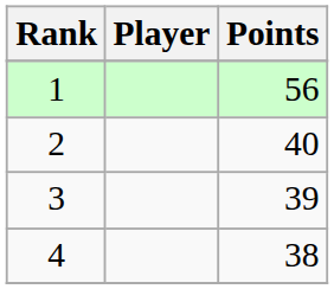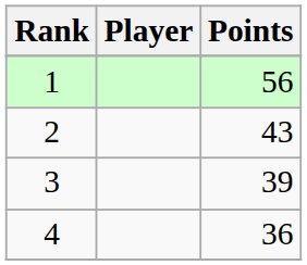2 | Points: 40 -> 43
4 | Points: 38 -> 36
